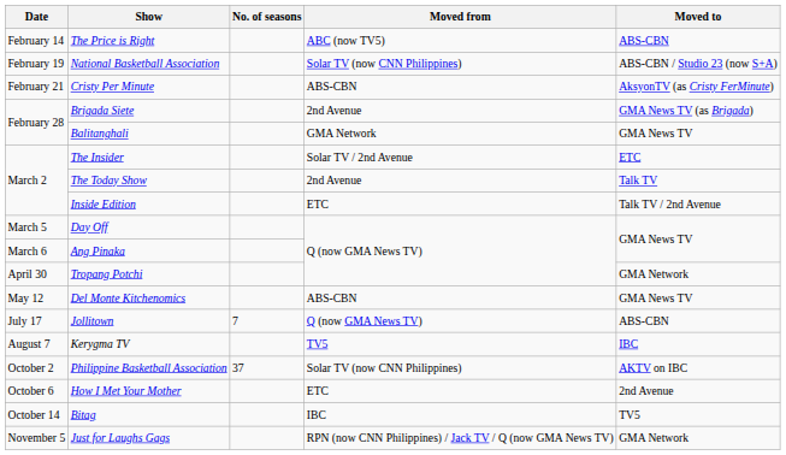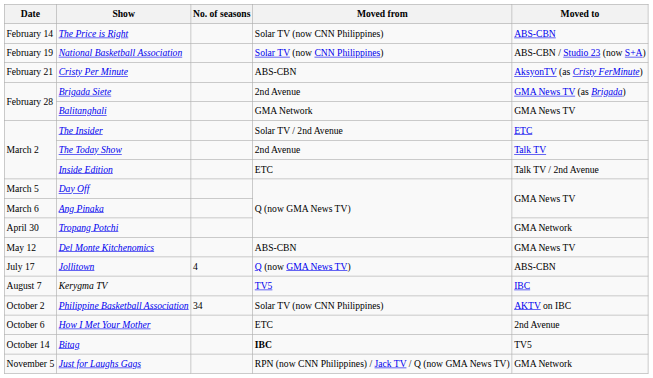The Price is Right | Moved from: ABC (now TV5) -> Solar TV (now CNN Philippines)
Jollitown | No. of seasons: 7 -> 4
Philippine Basketball Association | No. of seasons: 37 -> 34
Bitag | Moved from: normal -> bold
